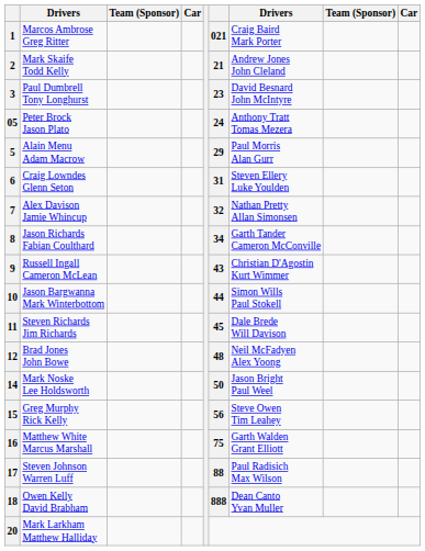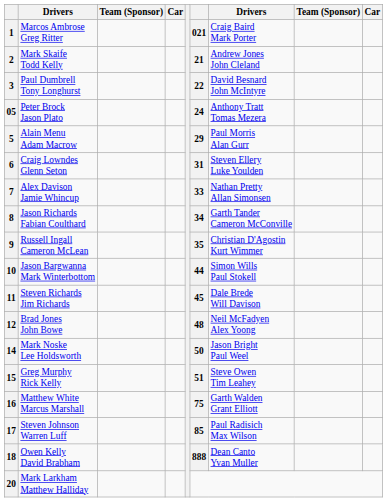3 | column 6: 23 -> 22
7 | column 6: 32 -> 33
9 | column 6: 43 -> 35
15 | column 6: 56 -> 51
17 | column 6: 88 -> 85
